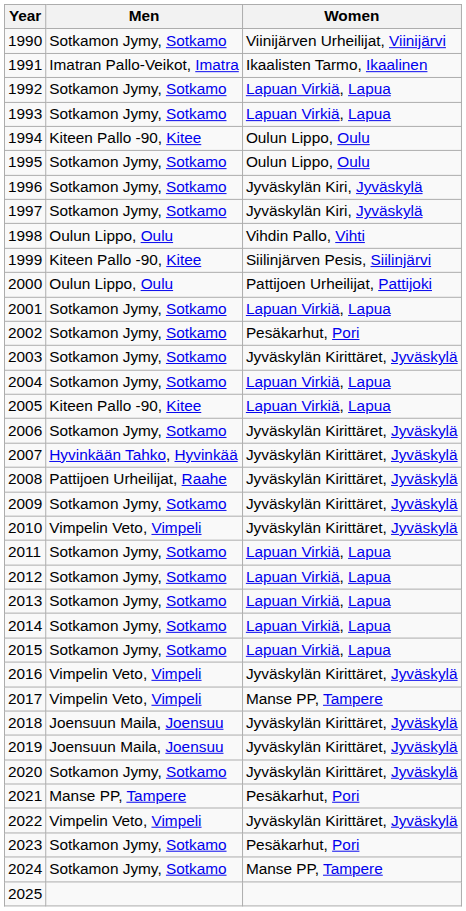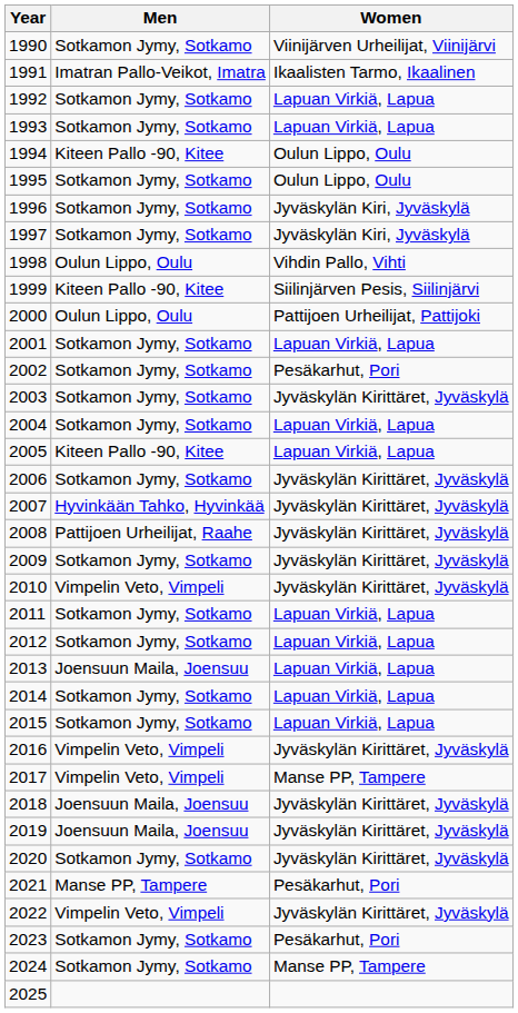2013 | Men: Sotkamon Jymy, Sotkamo -> Joensuun Maila, Joensuu
